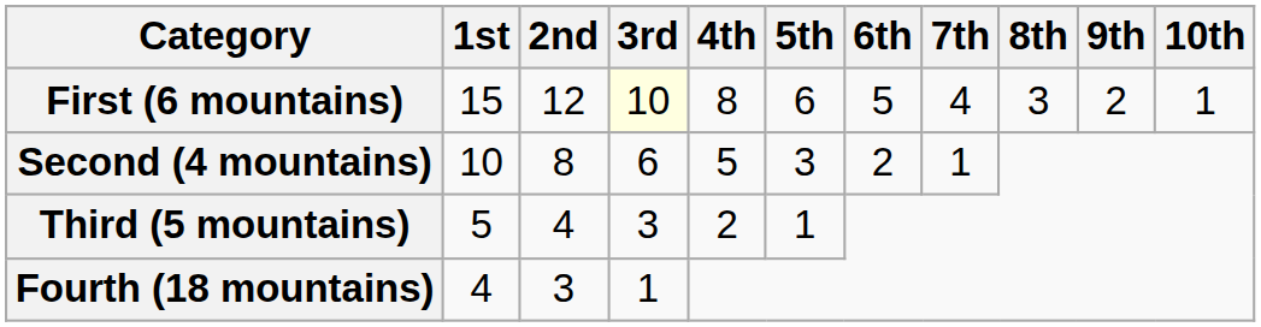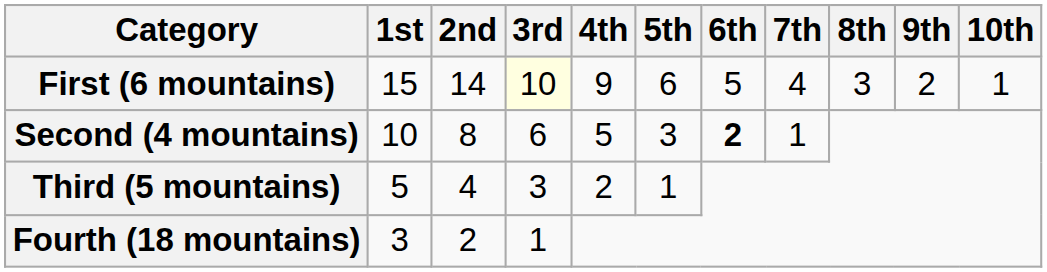First (6 mountains) | 2nd: 12 -> 14
First (6 mountains) | 4th: 8 -> 9
Second (4 mountains) | 6th: normal -> bold
Fourth (18 mountains) | 1st: 4 -> 3
Fourth (18 mountains) | 2nd: 3 -> 2
